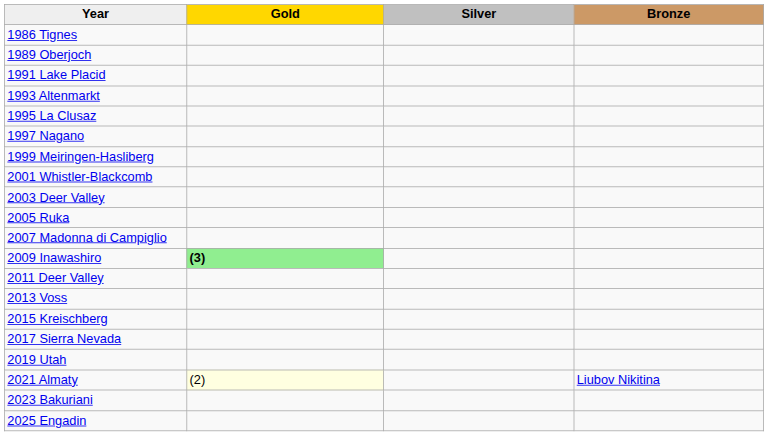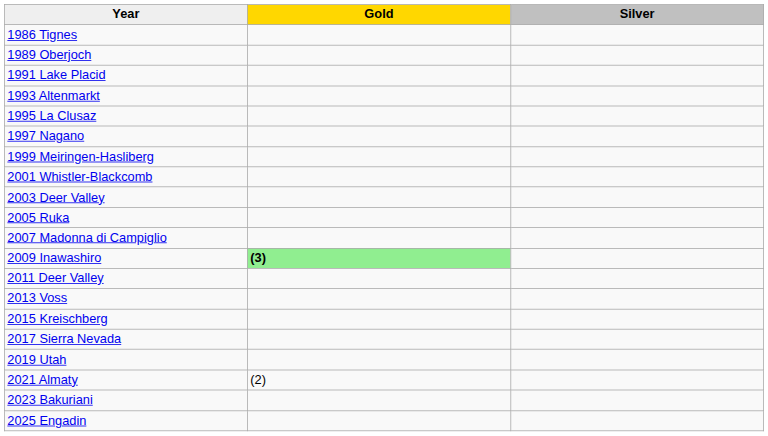- column: Bronze | Liubov Nikitina
2021 Almaty | Gold: lightyellow background -> no background
